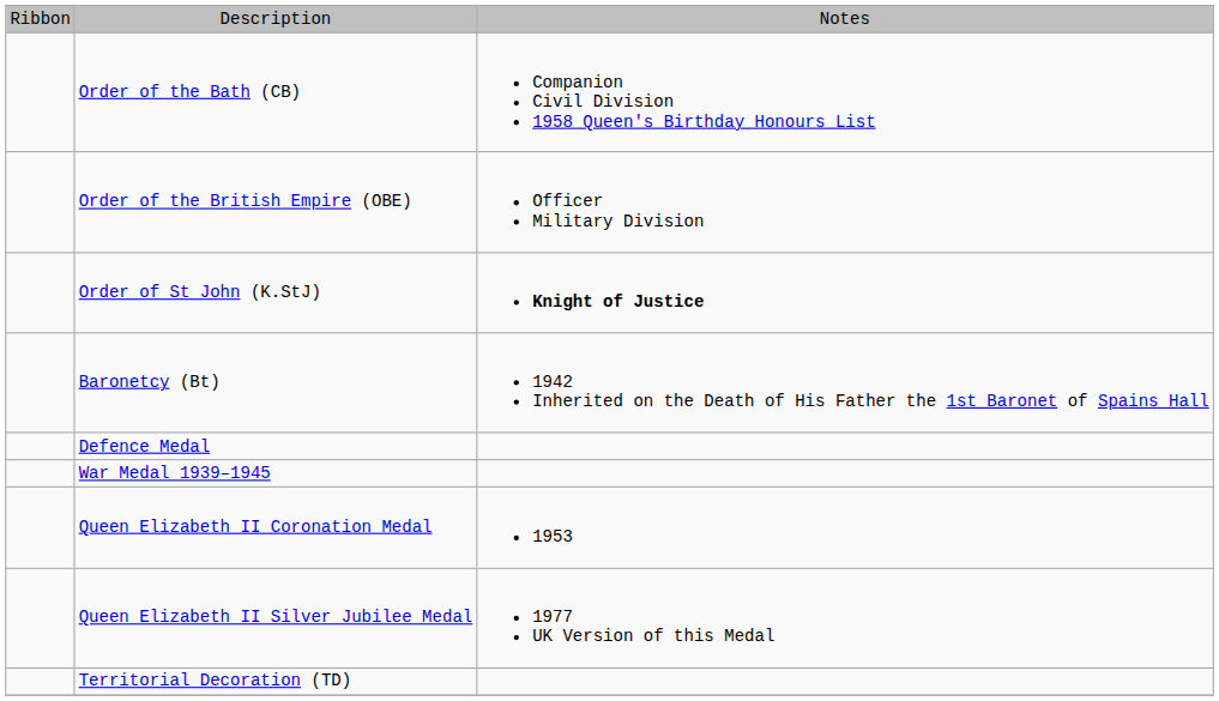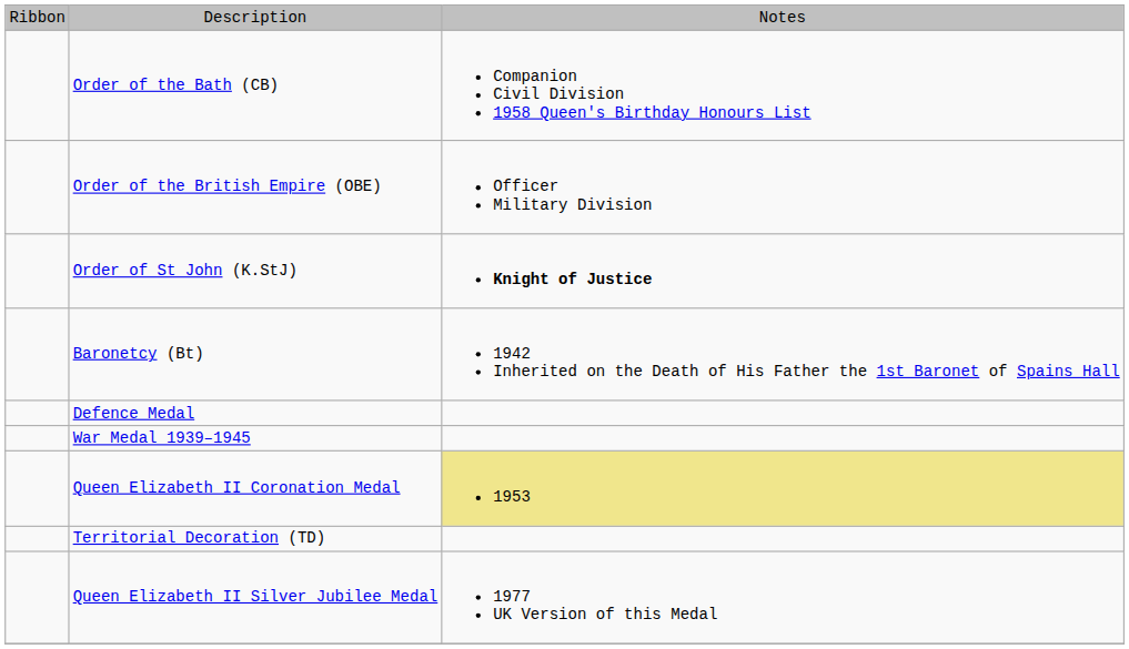Queen Elizabeth II Coronation Medal | column 3: no background -> khaki background
rows swapped: Queen Elizabeth II Silver Jubilee Medal <-> Territorial Decoration (TD)
